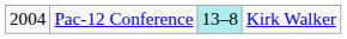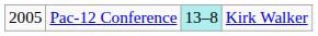Pac-12 Conference | column 1: 2004 -> 2005
